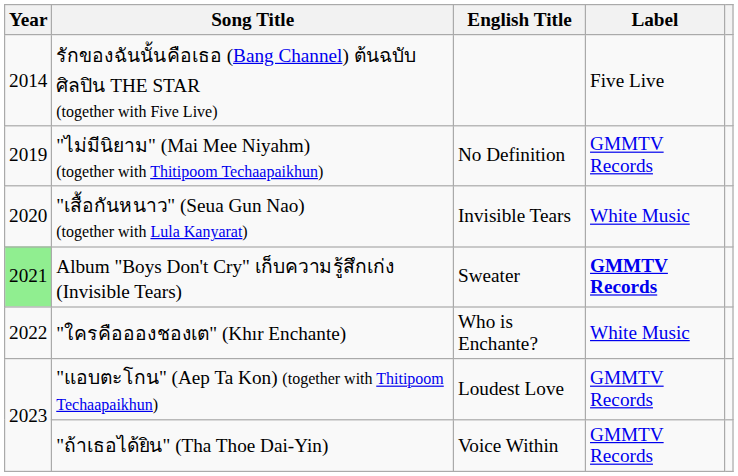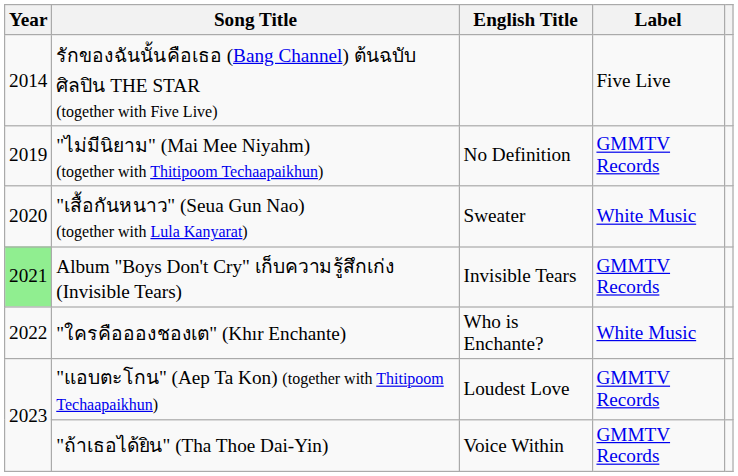"เสื้อกันหนาว" (Seua Gun Nao) (together with Lula Kanyarat) | English Title: Invisible Tears -> Sweater
Album "Boys Don't Cry" เก็บความรู้สึกเก่ง (Invisible Tears) | English Title: Sweater -> Invisible Tears
Album "Boys Don't Cry" เก็บความรู้สึกเก่ง (Invisible Tears) | Label: bold -> normal
